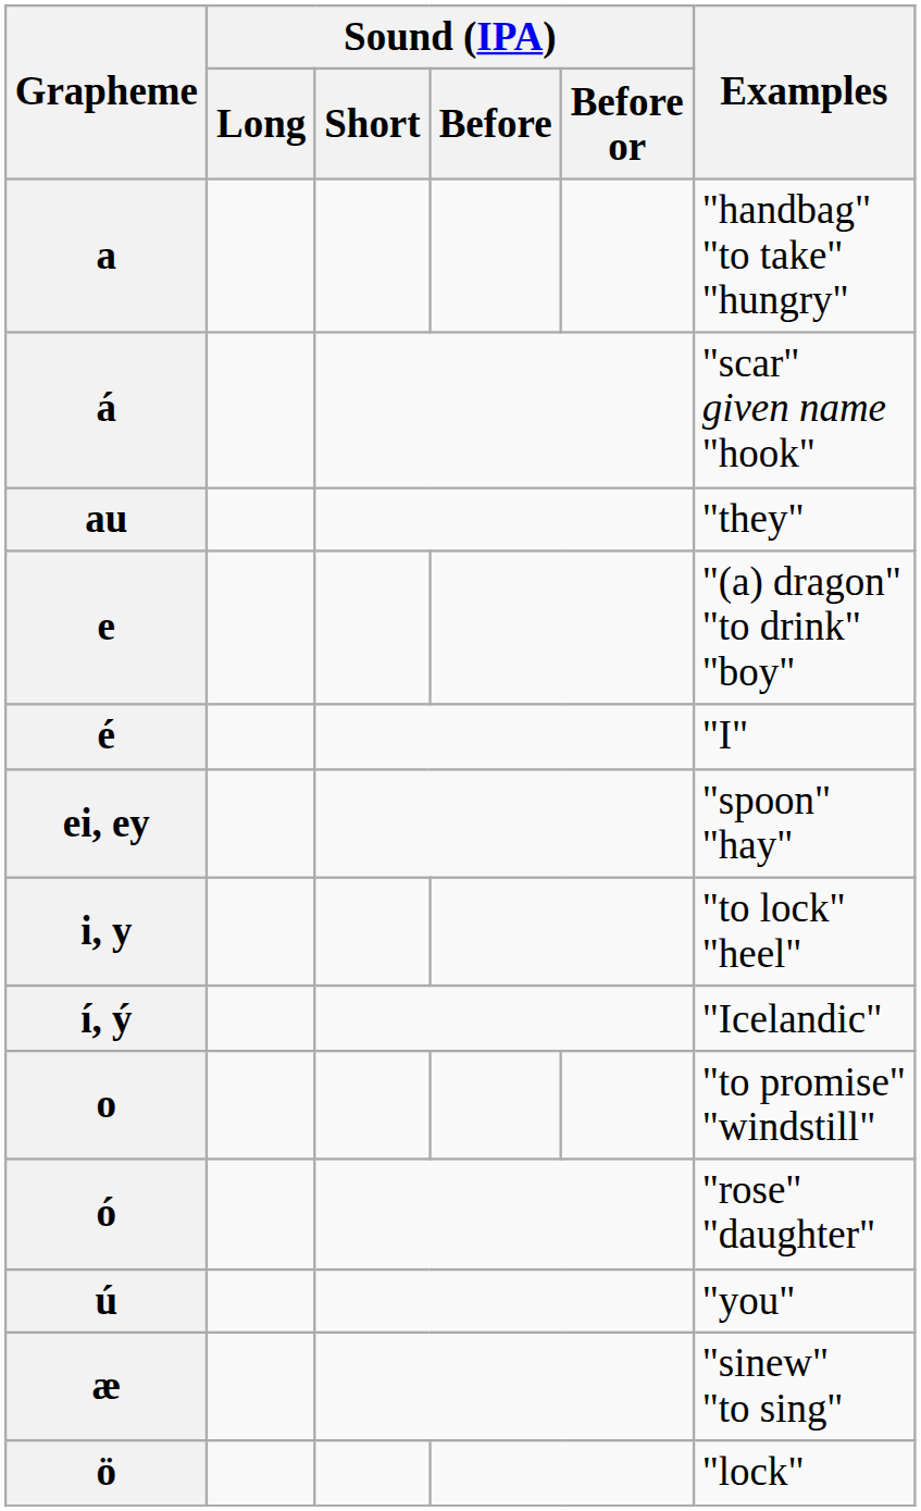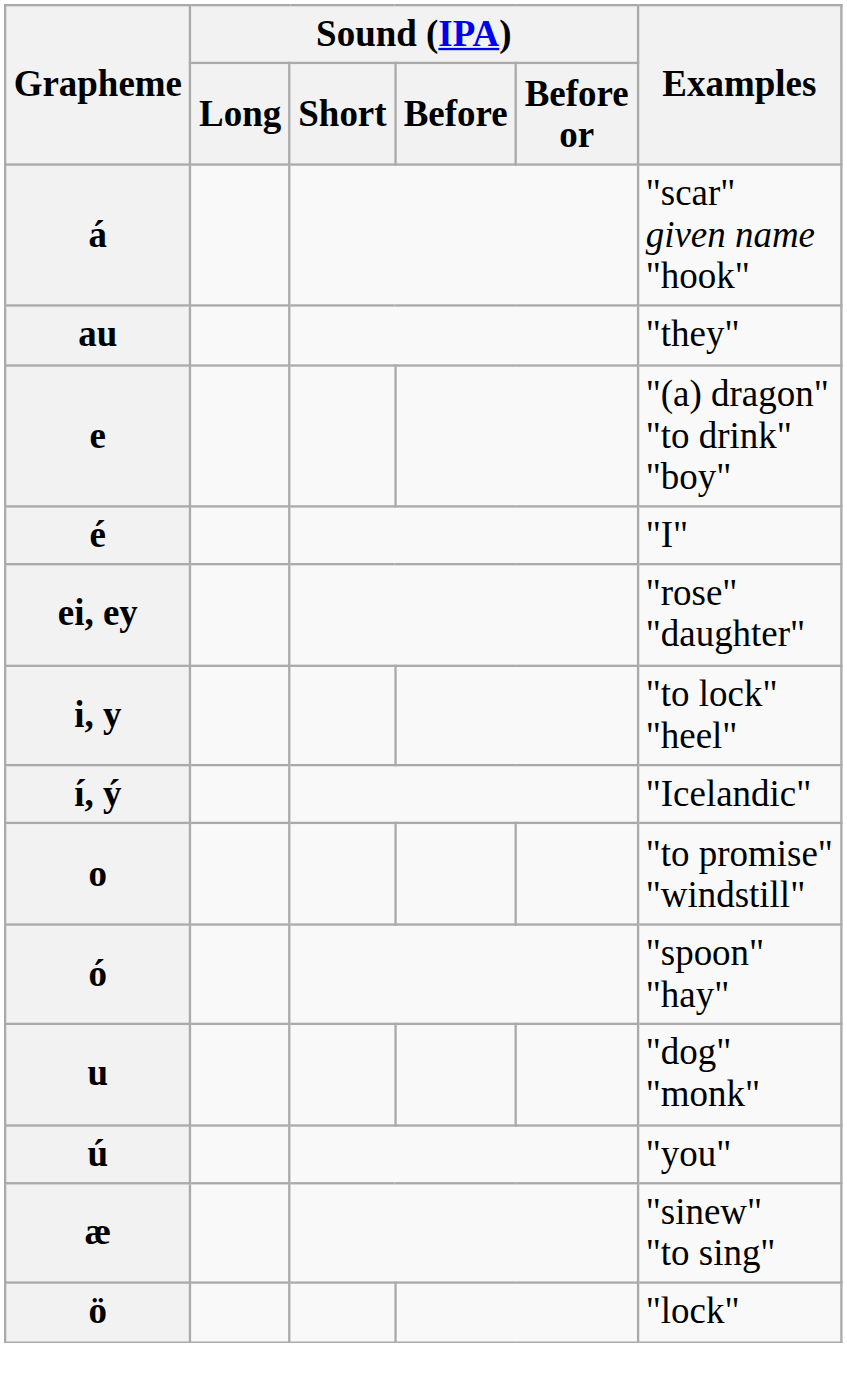- row: a | "handbag" "to take" "hungry"
ei, ey | Examples: "spoon" "hay" -> "rose" "daughter"
ó | Examples: "rose" "daughter" -> "spoon" "hay"
+ row: u | "dog" "monk"
